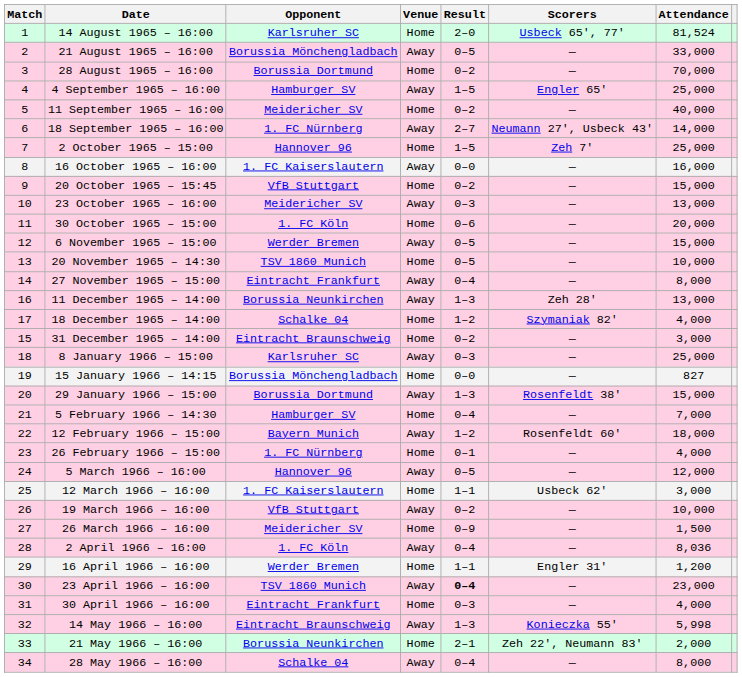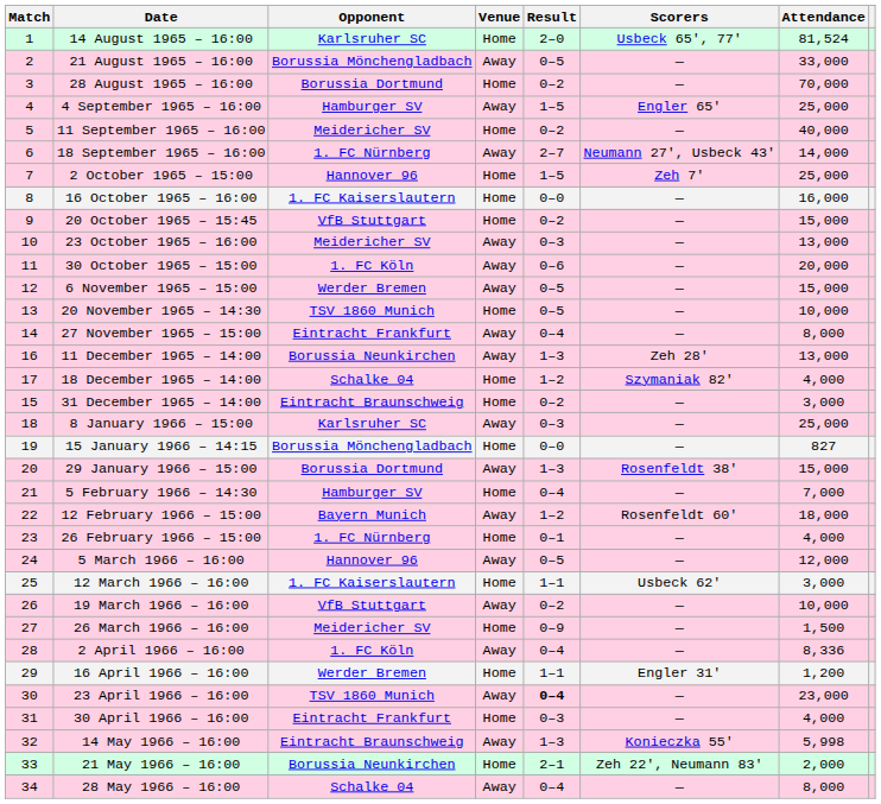16 October 1965 – 16:00 | Venue: Away -> Home
30 October 1965 – 15:00 | Venue: Home -> Away
2 April 1966 – 16:00 | Attendance: 8,036 -> 8,336
